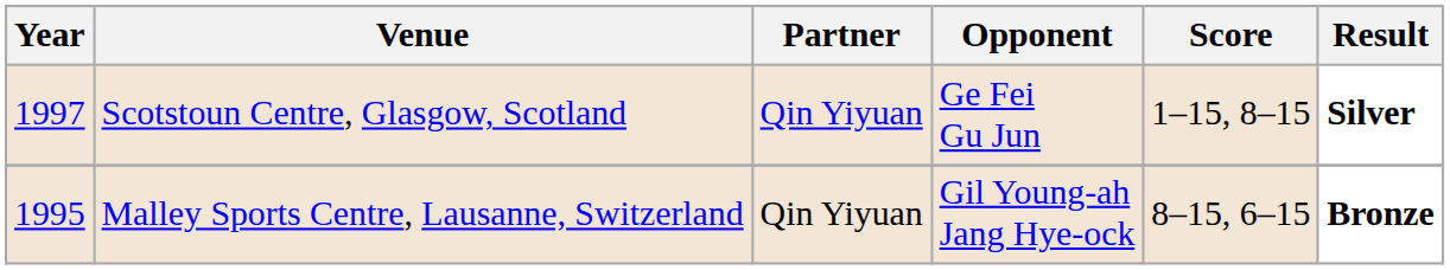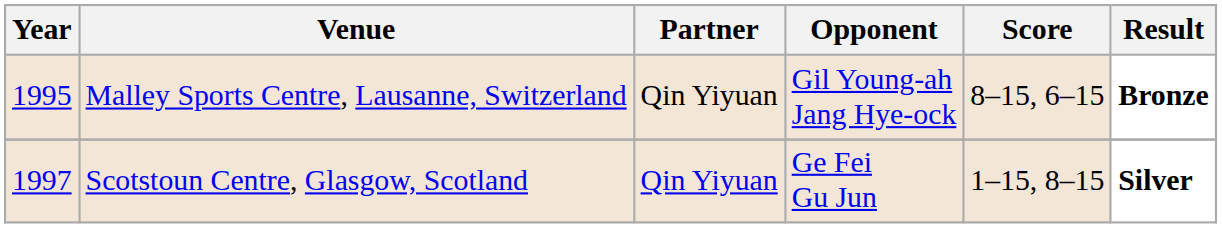rows swapped: Malley Sports Centre, Lausanne, Switzerland <-> Scotstoun Centre, Glasgow, Scotland
